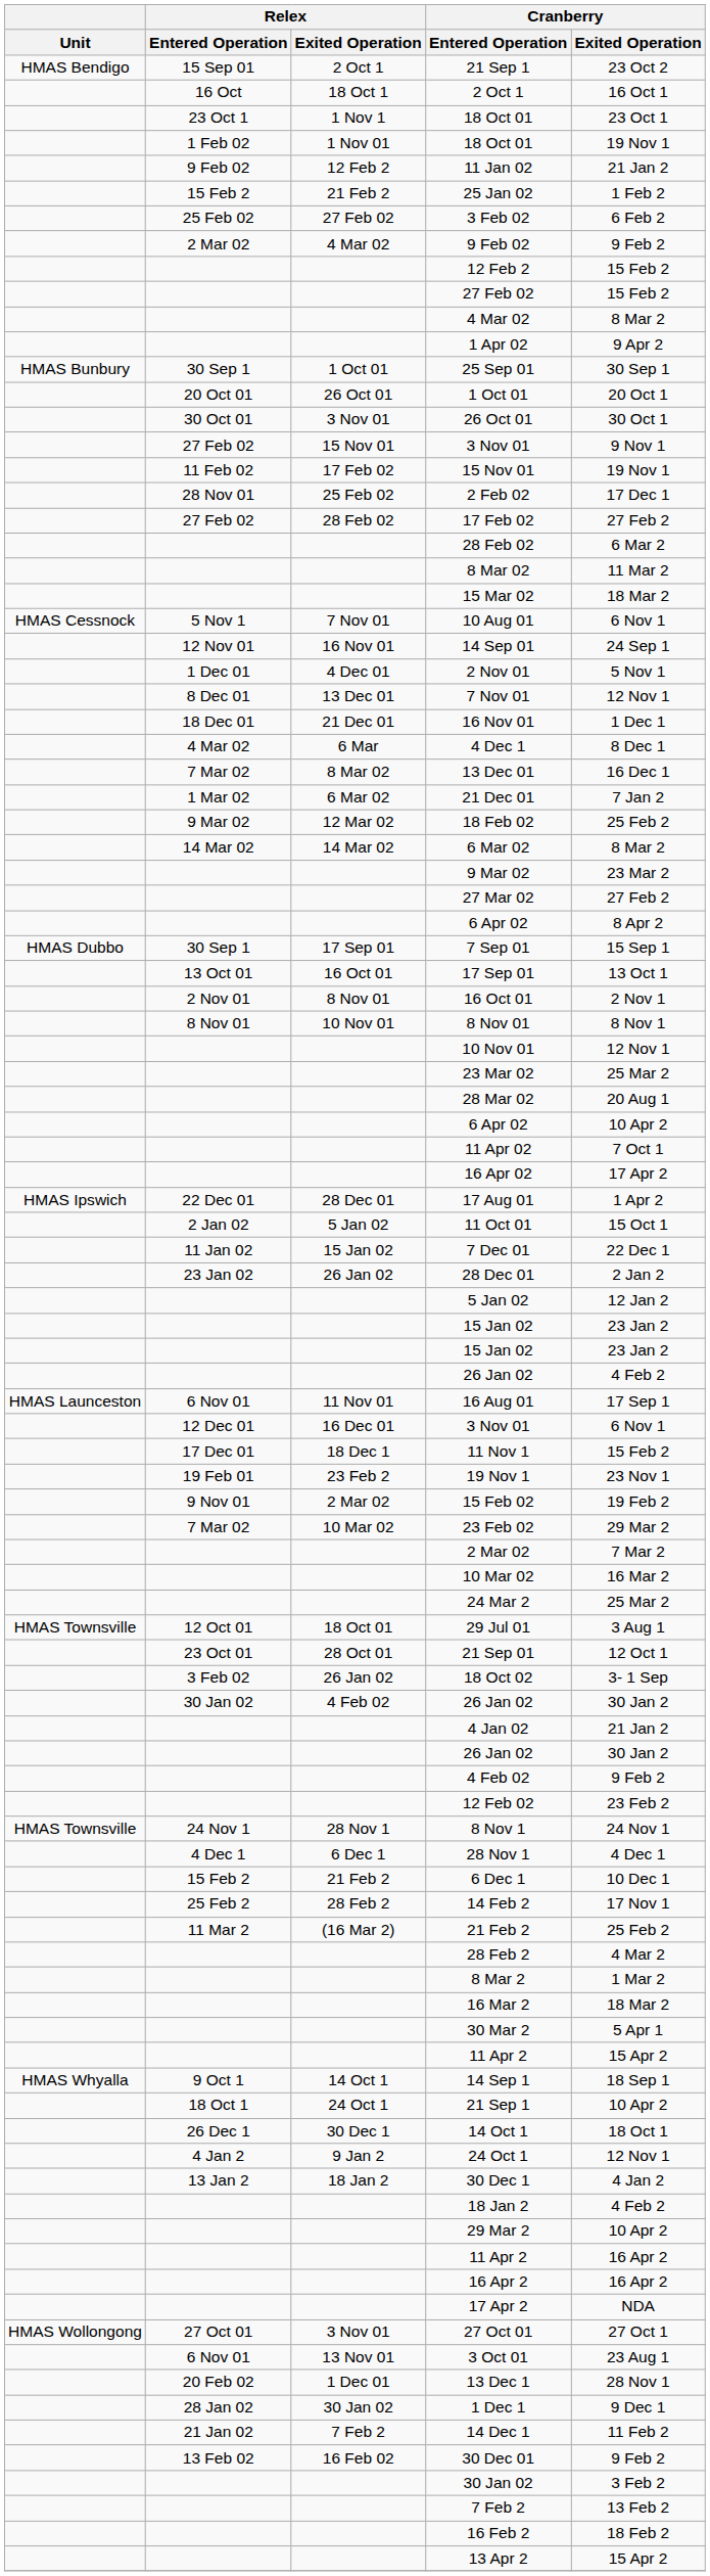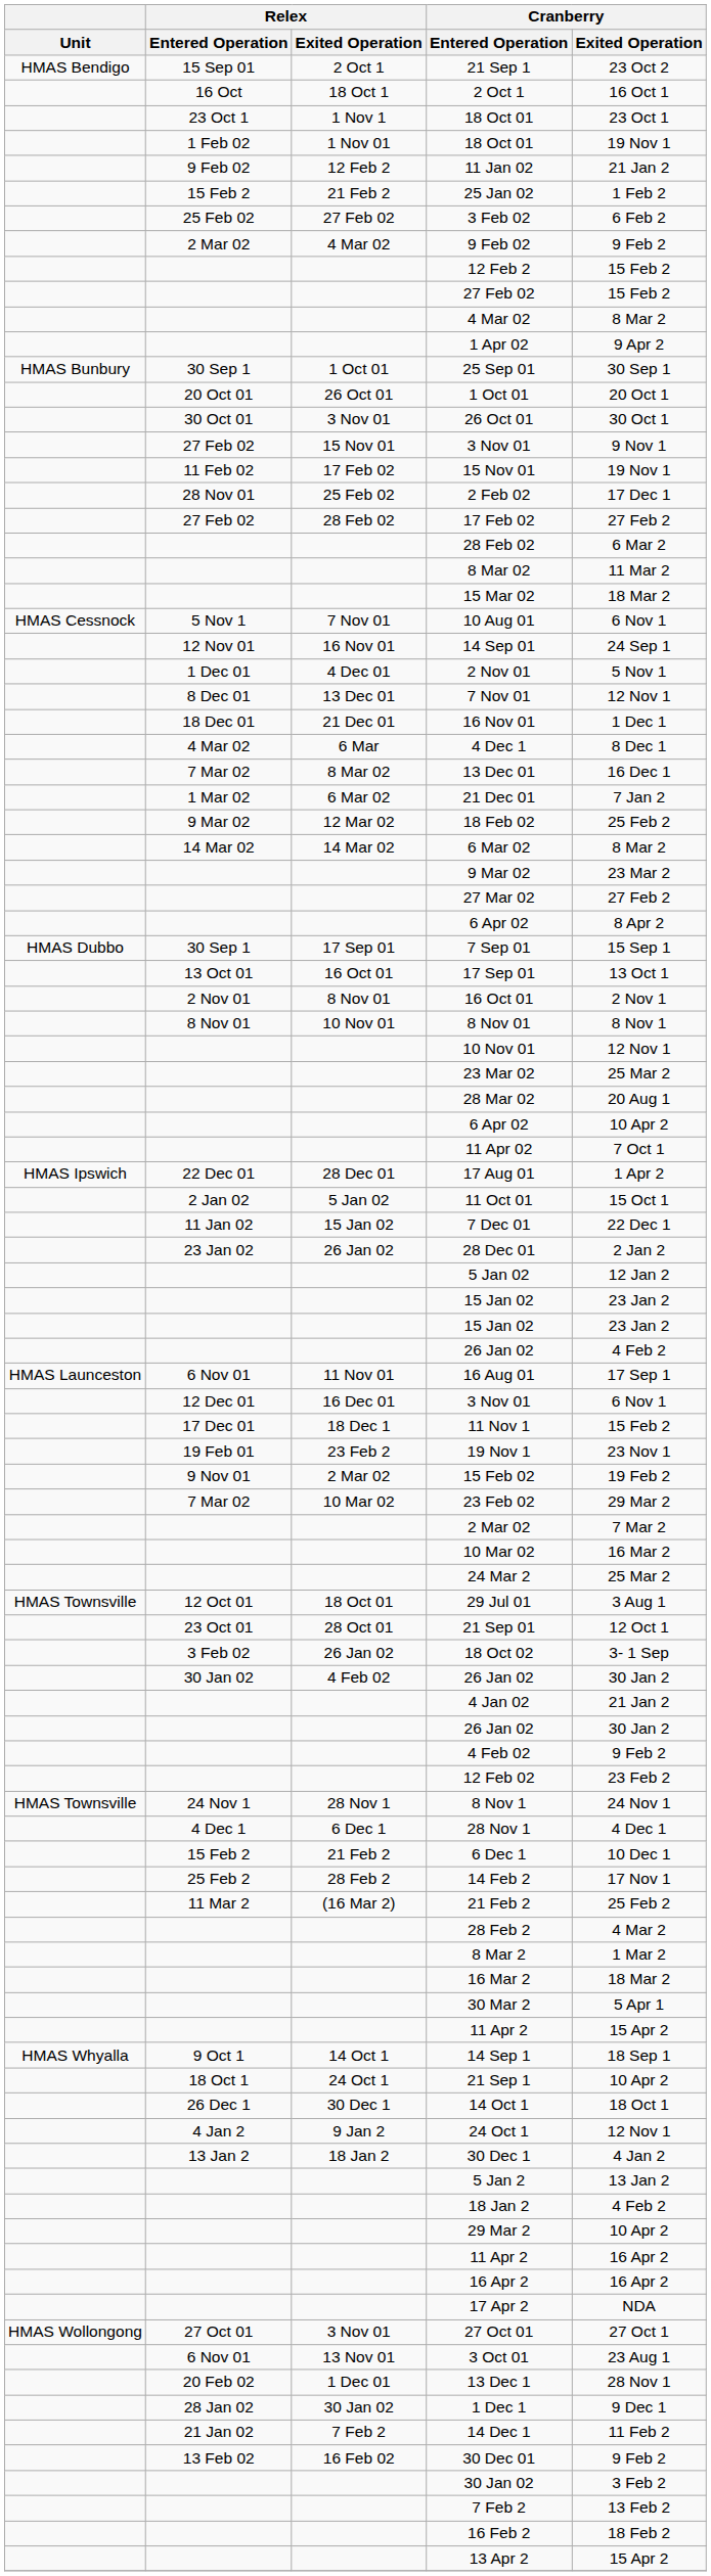- row: 16 Apr 02 | 17 Apr 2
+ row: 5 Jan 2 | 13 Jan 2
